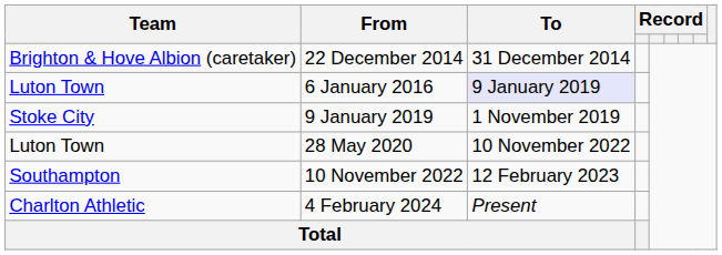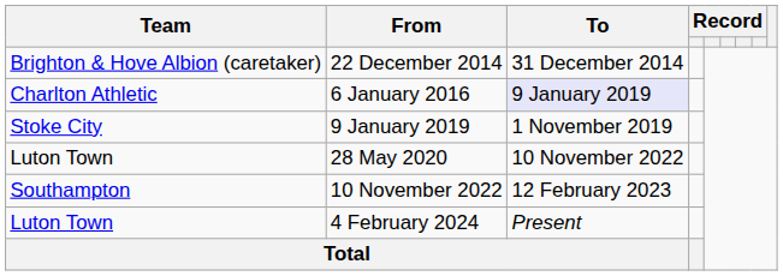6 January 2016 | Team: Luton Town -> Charlton Athletic
4 February 2024 | Team: Charlton Athletic -> Luton Town
